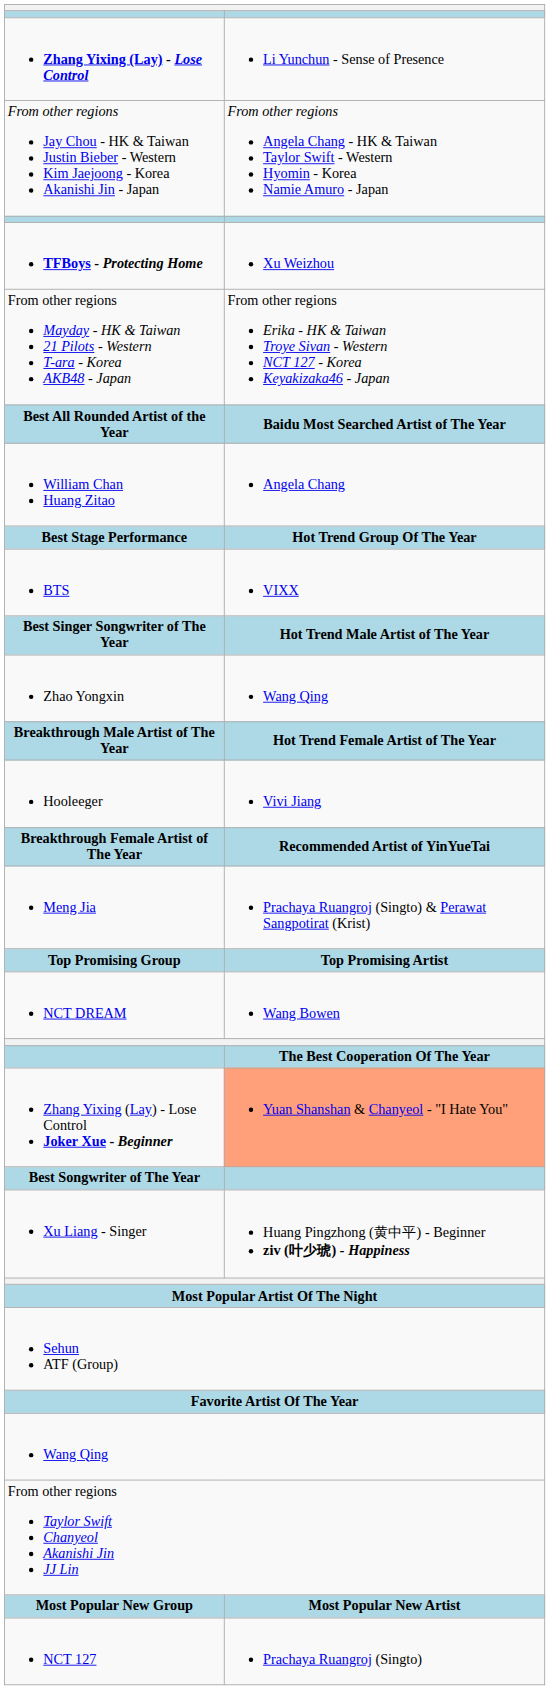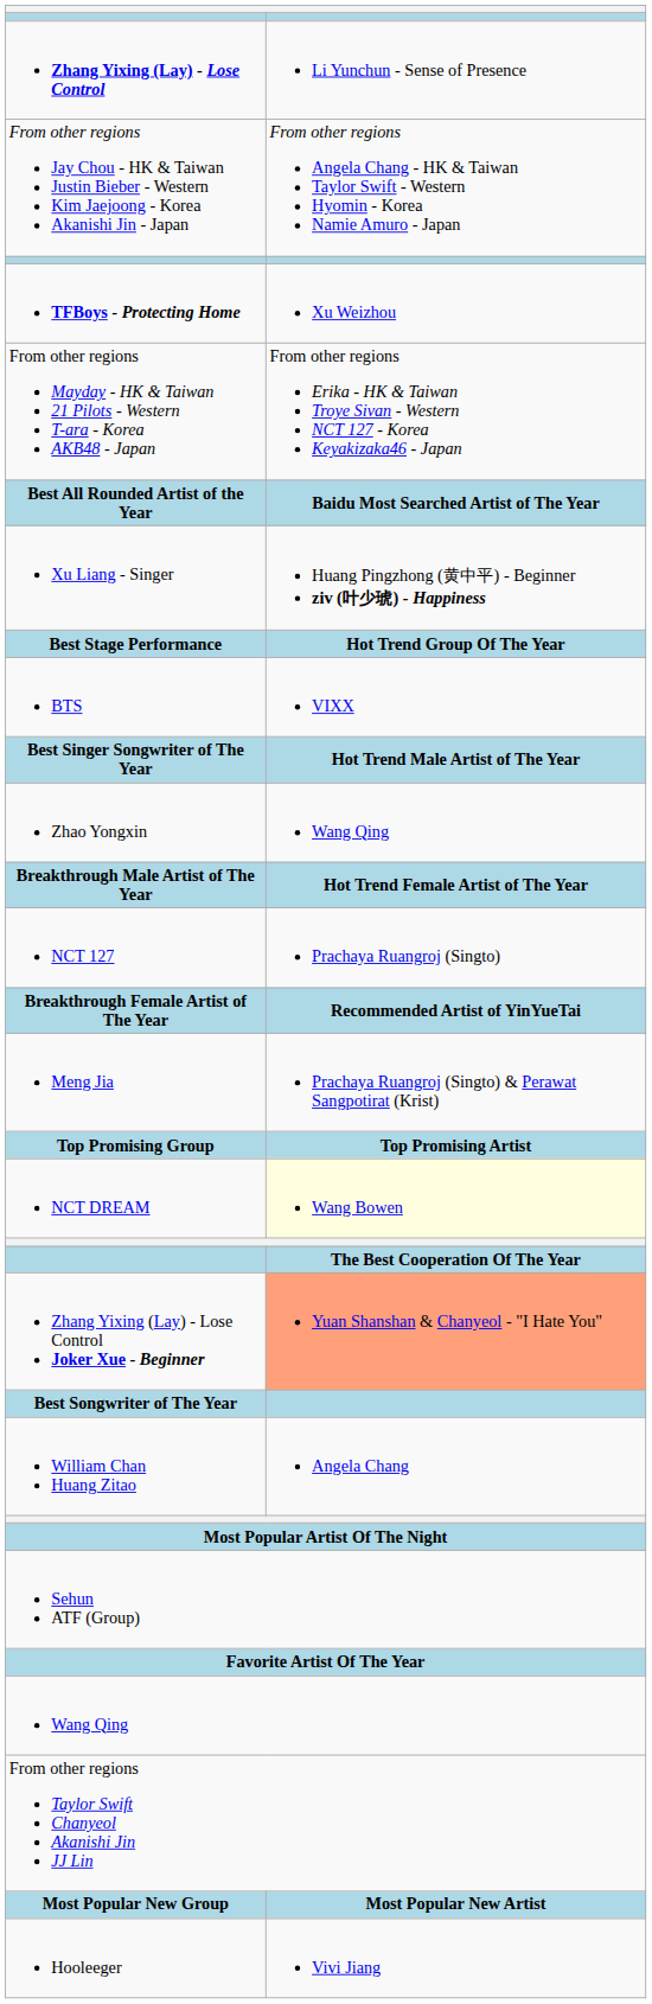rows swapped: William Chan Huang Zitao <-> Xu Liang - Singer
rows swapped: Hooleeger <-> NCT 127
NCT DREAM | column 2: no background -> lightyellow background
